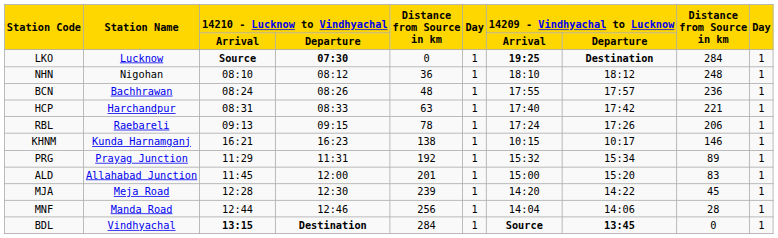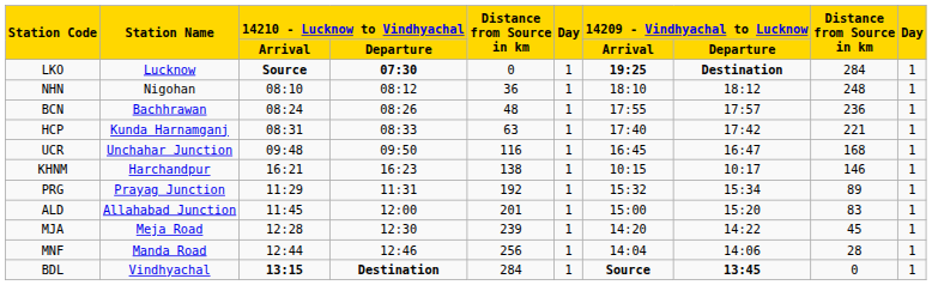HCP | Station Name: Harchandpur -> Kunda Harnamganj
- row: RBL | Raebareli | 09:13 | 09:15 | 78 | 1 | 17:24 | 17:26 | 206 | 1
+ row: UCR | Unchahar Junction | 09:48 | 09:50 | 116 | 1 | 16:45 | 16:47 | 168 | 1
KHNM | Station Name: Kunda Harnamganj -> Harchandpur
